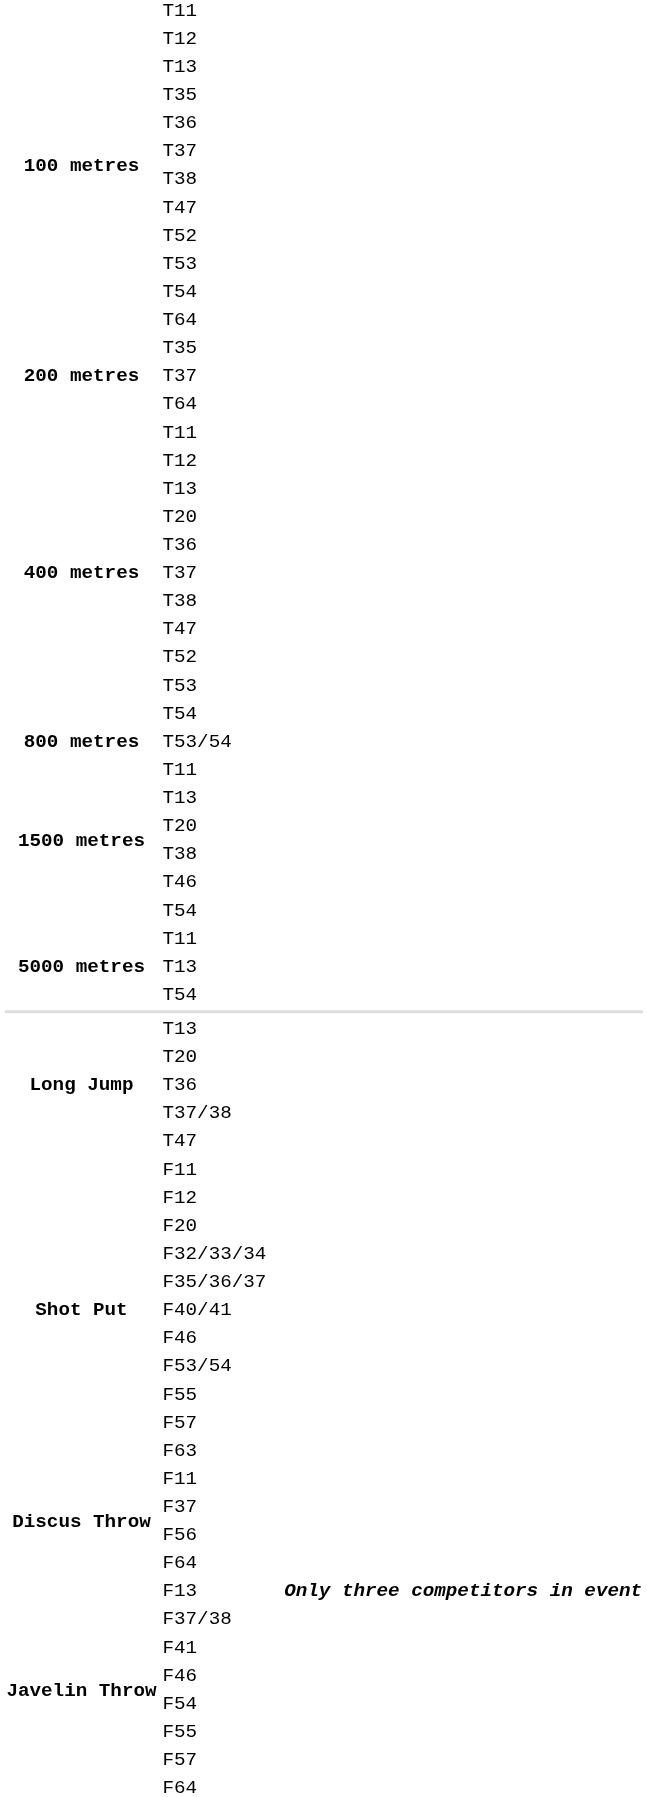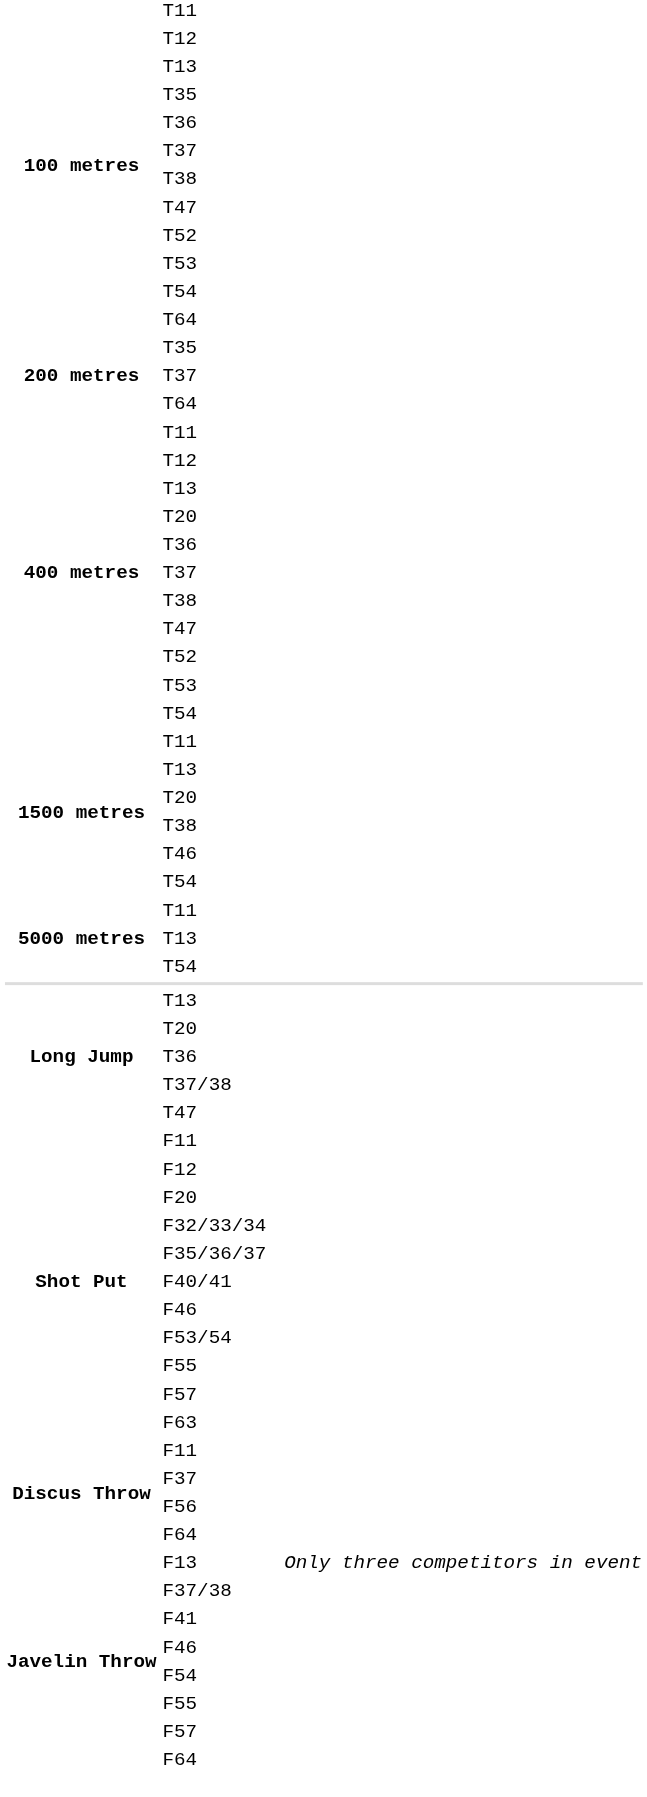- row: 800 metres | T53/54
F13 | column 5: bold -> normal
